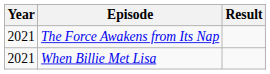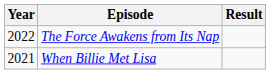The Force Awakens from Its Nap | Year: 2021 -> 2022
